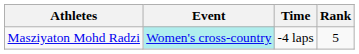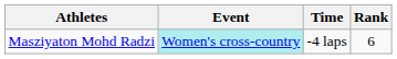Masziyaton Mohd Radzi | Rank: 5 -> 6
